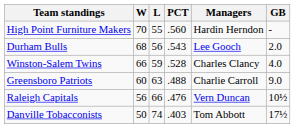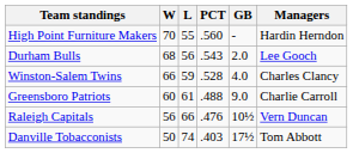columns swapped: GB <-> Managers
Greensboro Patriots | L: 63 -> 61
